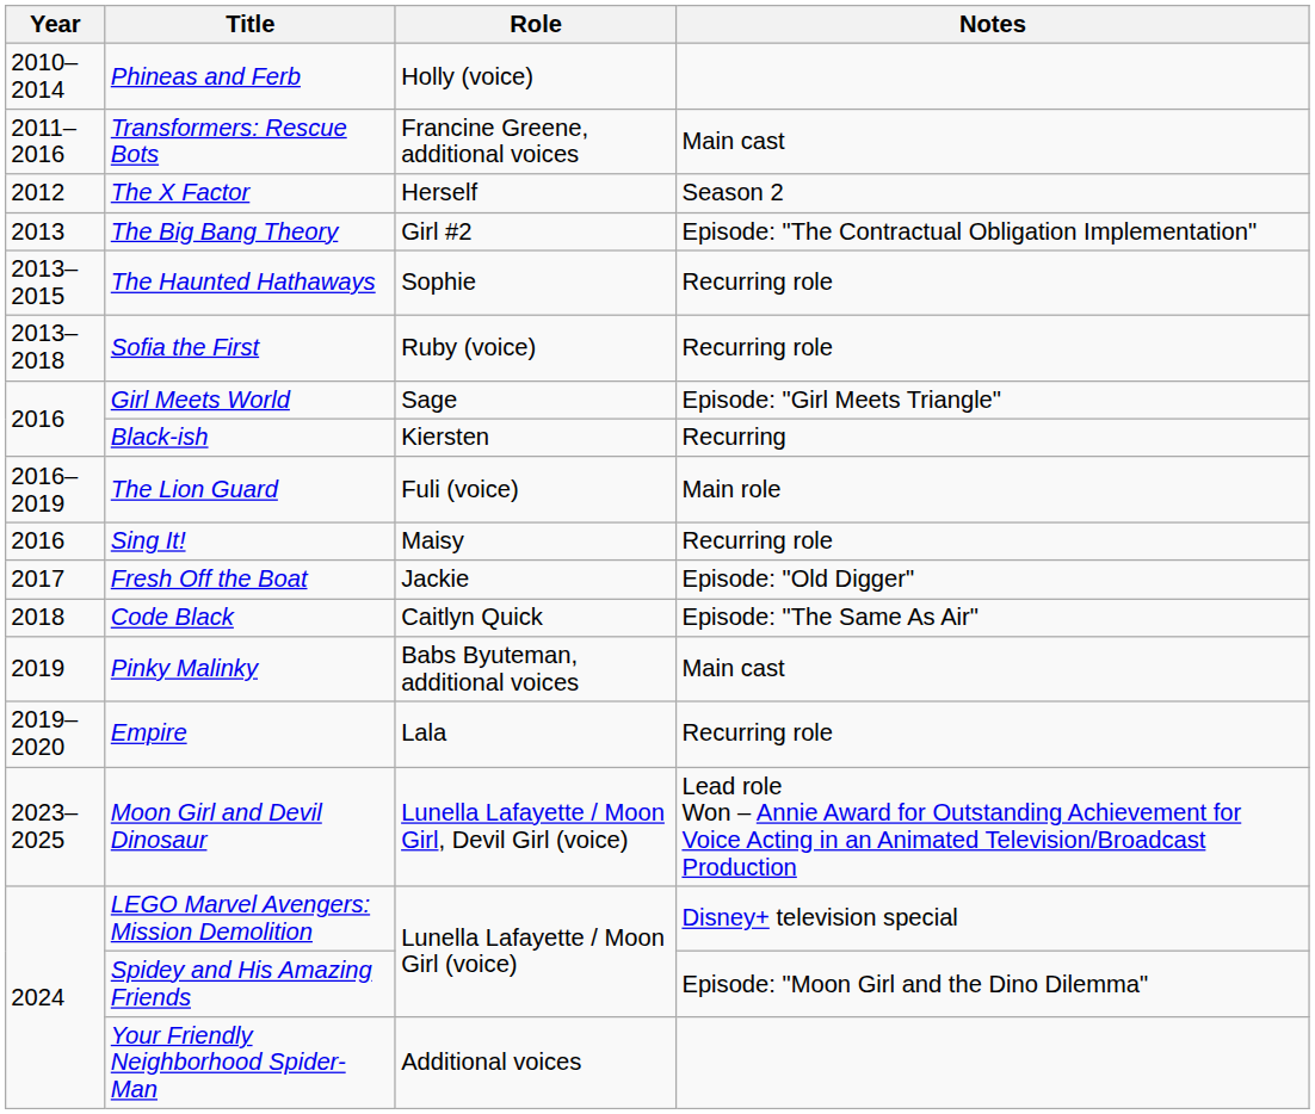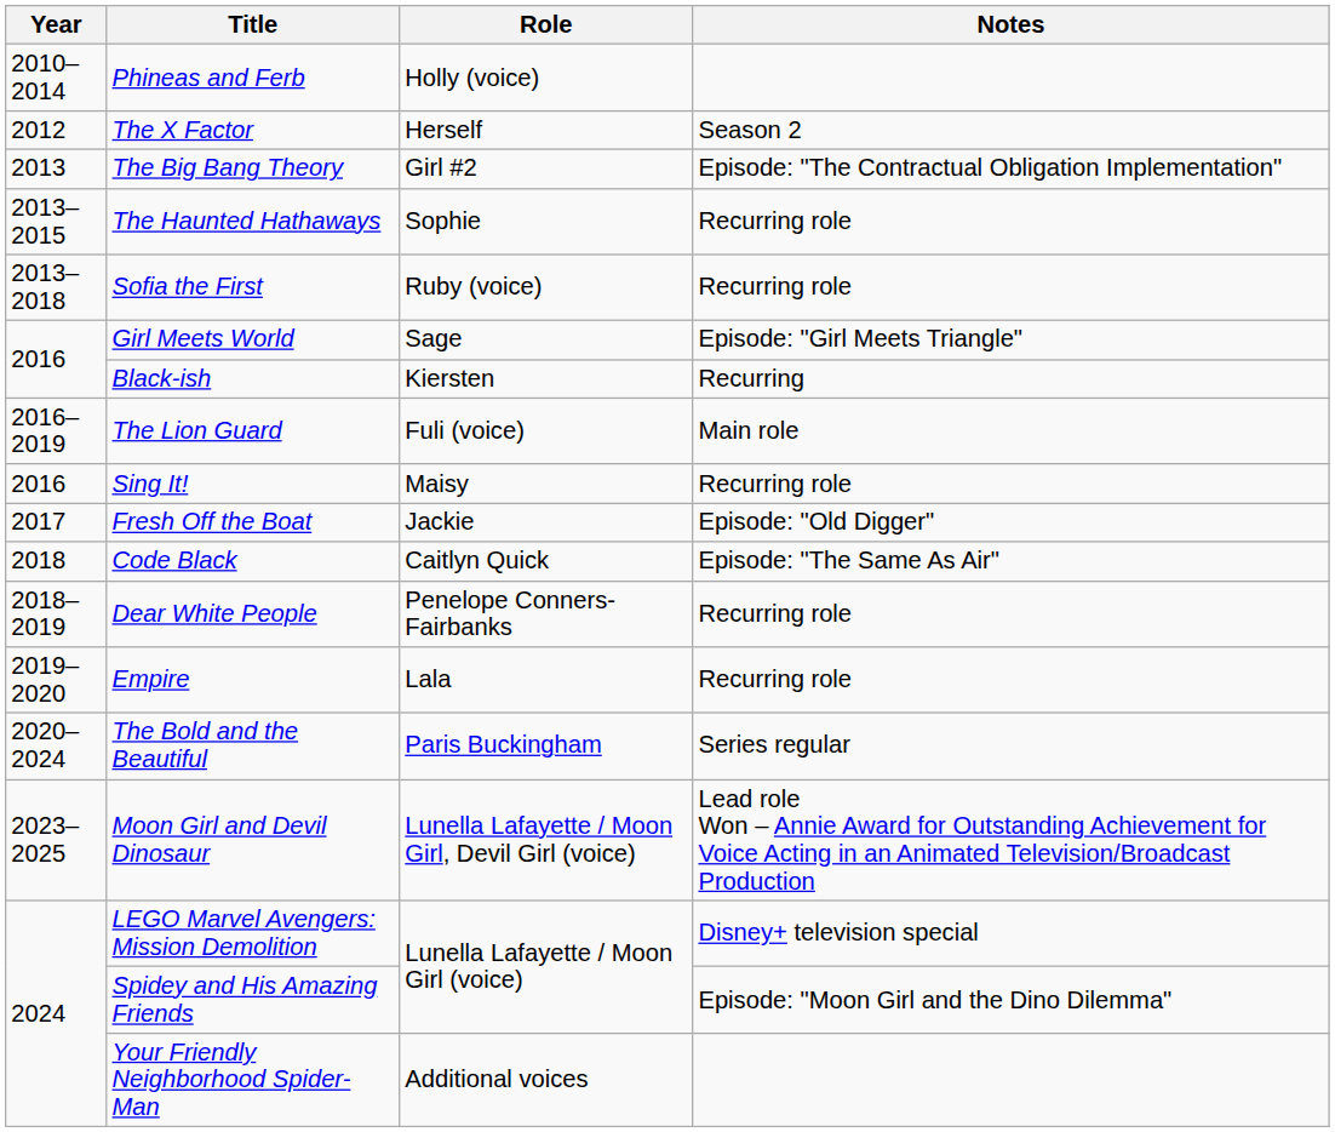- row: 2011–2016 | Transformers: Rescue Bots | Francine Greene, additional voices | Main cast
+ row: 2018–2019 | Dear White People | Penelope Conners-Fairbanks | Recurring role
- row: 2019 | Pinky Malinky | Babs Byuteman, additional voices | Main cast
+ row: 2020–2024 | The Bold and the Beautiful | Paris Buckingham | Series regular
